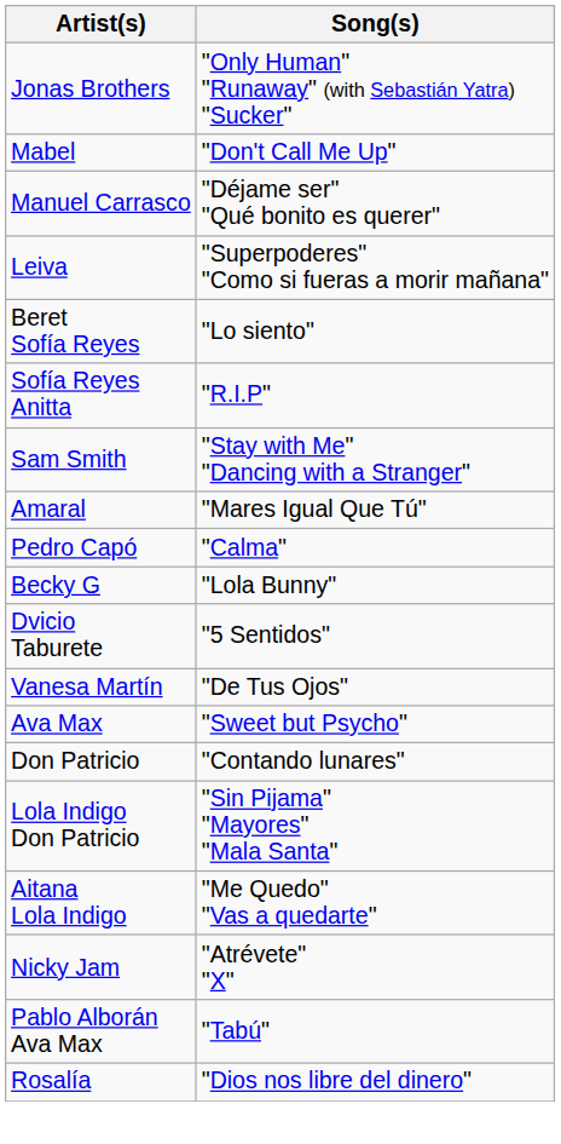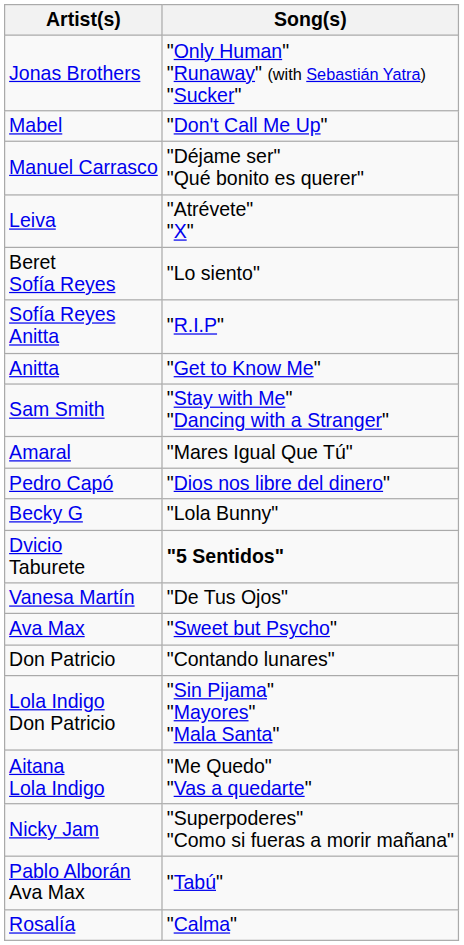Leiva | Song(s): "Superpoderes" "Como si fueras a morir mañana" -> "Atrévete" "X"
+ row: Anitta | "Get to Know Me"
Pedro Capó | Song(s): "Calma" -> "Dios nos libre del dinero"
Dvicio Taburete | Song(s): normal -> bold
Nicky Jam | Song(s): "Atrévete" "X" -> "Superpoderes" "Como si fueras a morir mañana"
Rosalía | Song(s): "Dios nos libre del dinero" -> "Calma"
